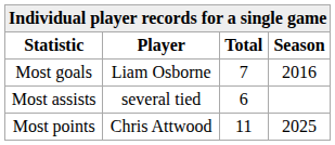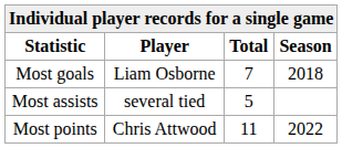Most goals | Season: 2016 -> 2018
Most assists | Total: 6 -> 5
Most points | Season: 2025 -> 2022
